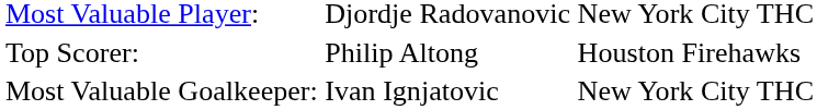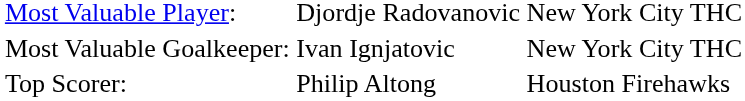rows swapped: Most Valuable Goalkeeper: <-> Top Scorer:
